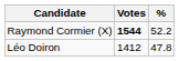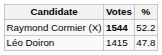Léo Doiron | Votes: 1412 -> 1415
